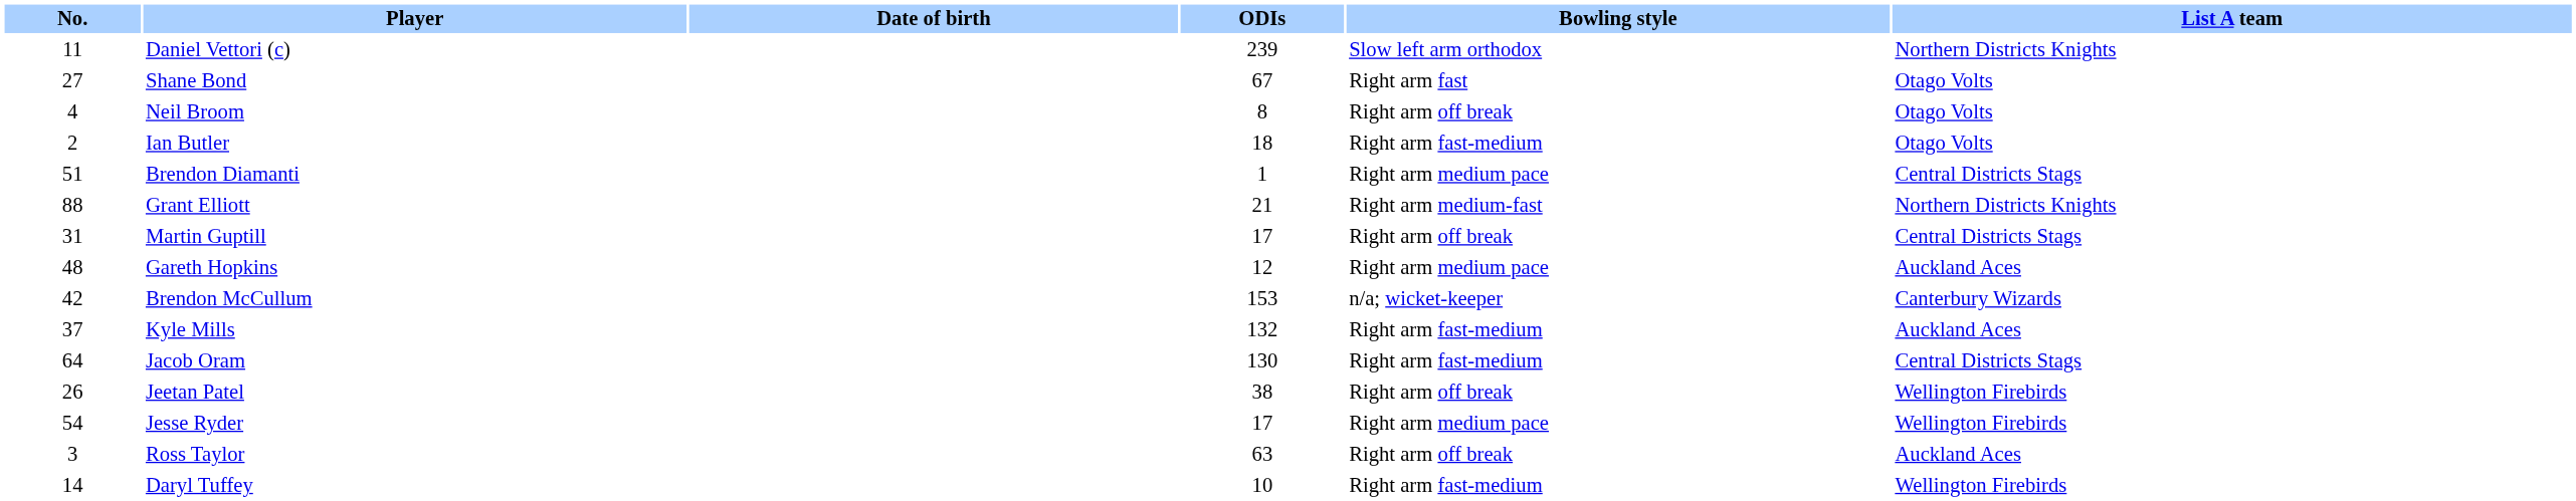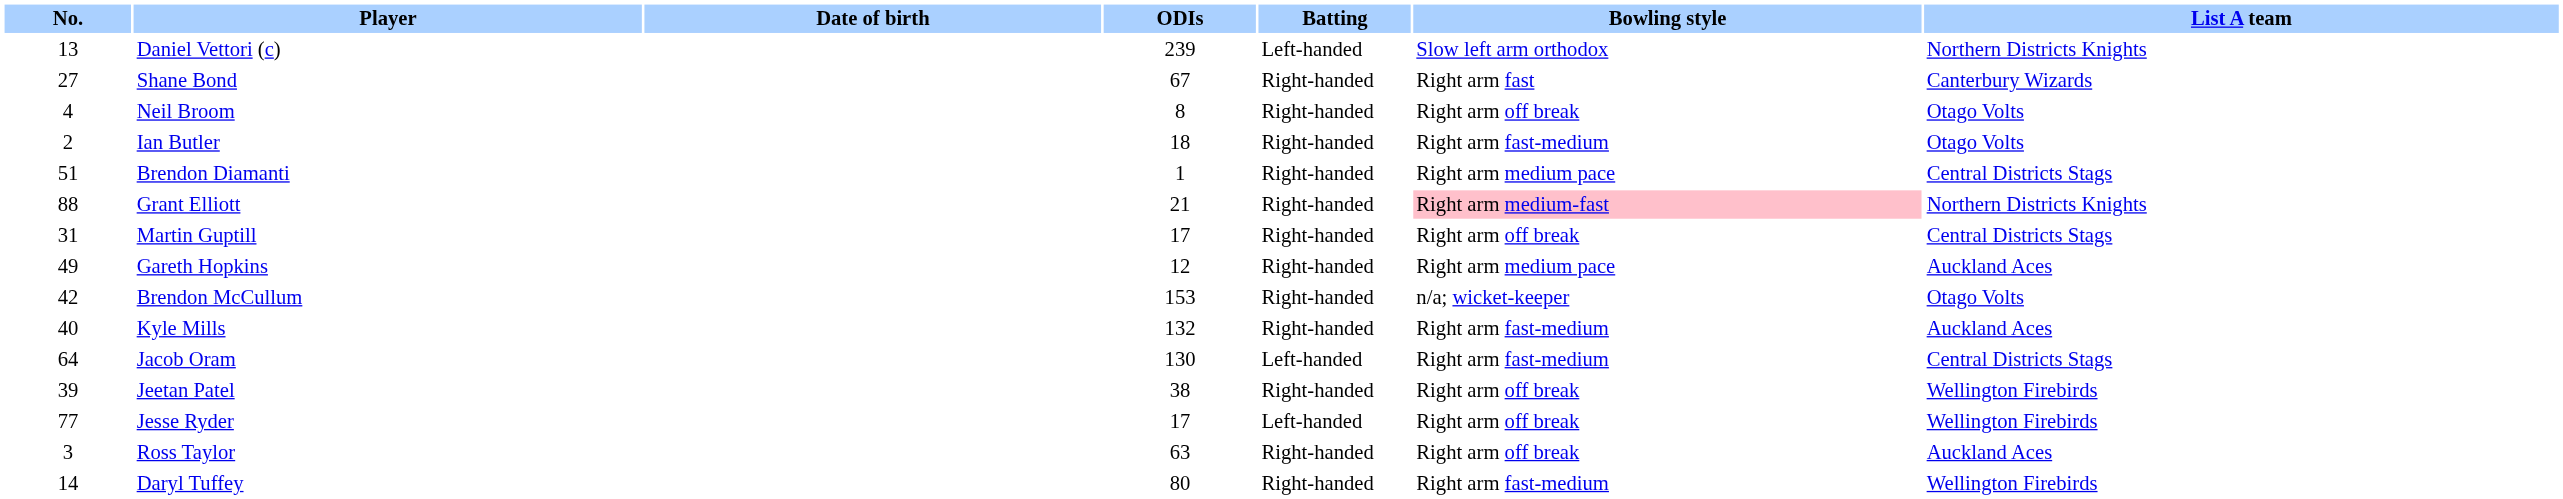+ column: Batting | Left-handed | Right-handed | Right-handed | Right-handed | Right-handed | Right-handed | Right-handed | Right-handed | Right-handed | Right-handed | Left-handed | Right-handed | Left-handed | Right-handed | Right-handed
Daniel Vettori (c) | No.: 11 -> 13
Shane Bond | List A team: Otago Volts -> Canterbury Wizards
Grant Elliott | Bowling style: no background -> pink background
Gareth Hopkins | No.: 48 -> 49
Brendon McCullum | List A team: Canterbury Wizards -> Otago Volts
Kyle Mills | No.: 37 -> 40
Jeetan Patel | No.: 26 -> 39
Jesse Ryder | No.: 54 -> 77
Jesse Ryder | Bowling style: Right arm medium pace -> Right arm off break
Daryl Tuffey | ODIs: 10 -> 80
